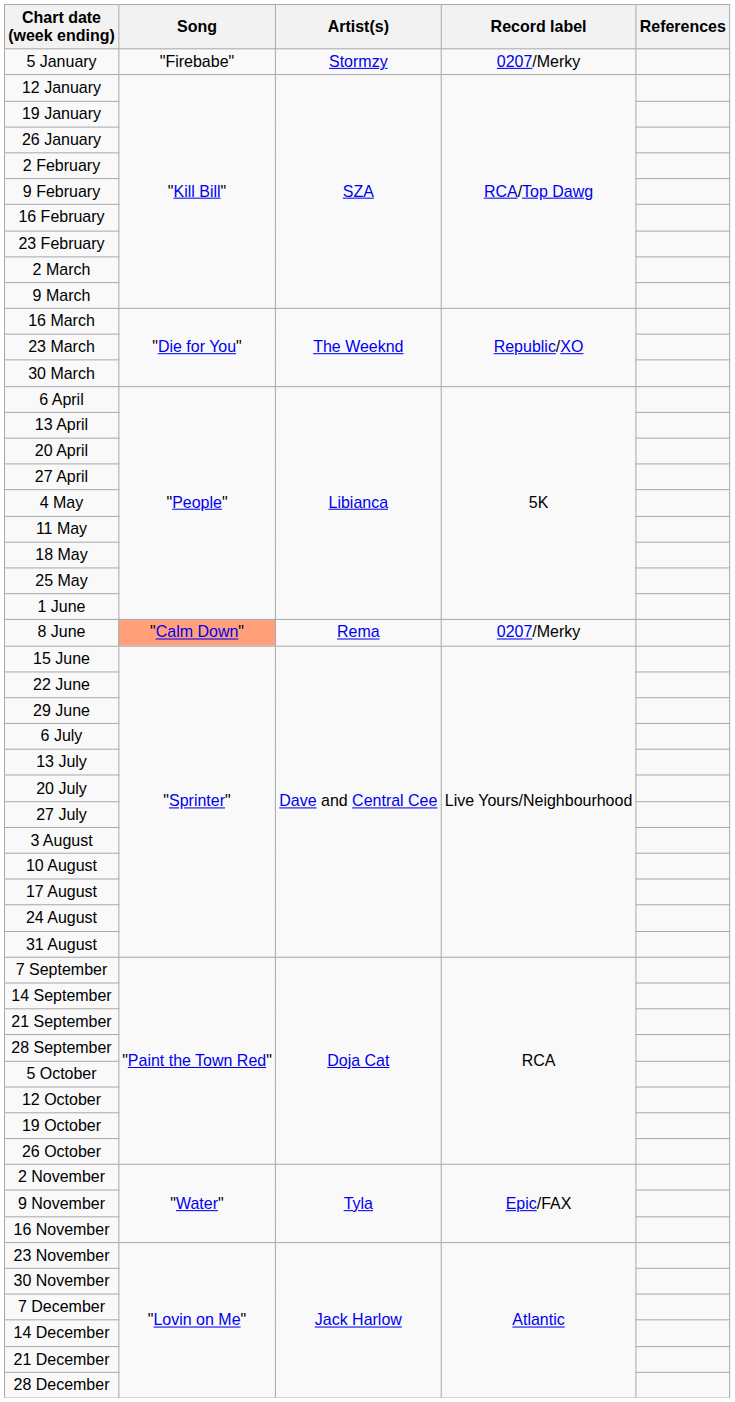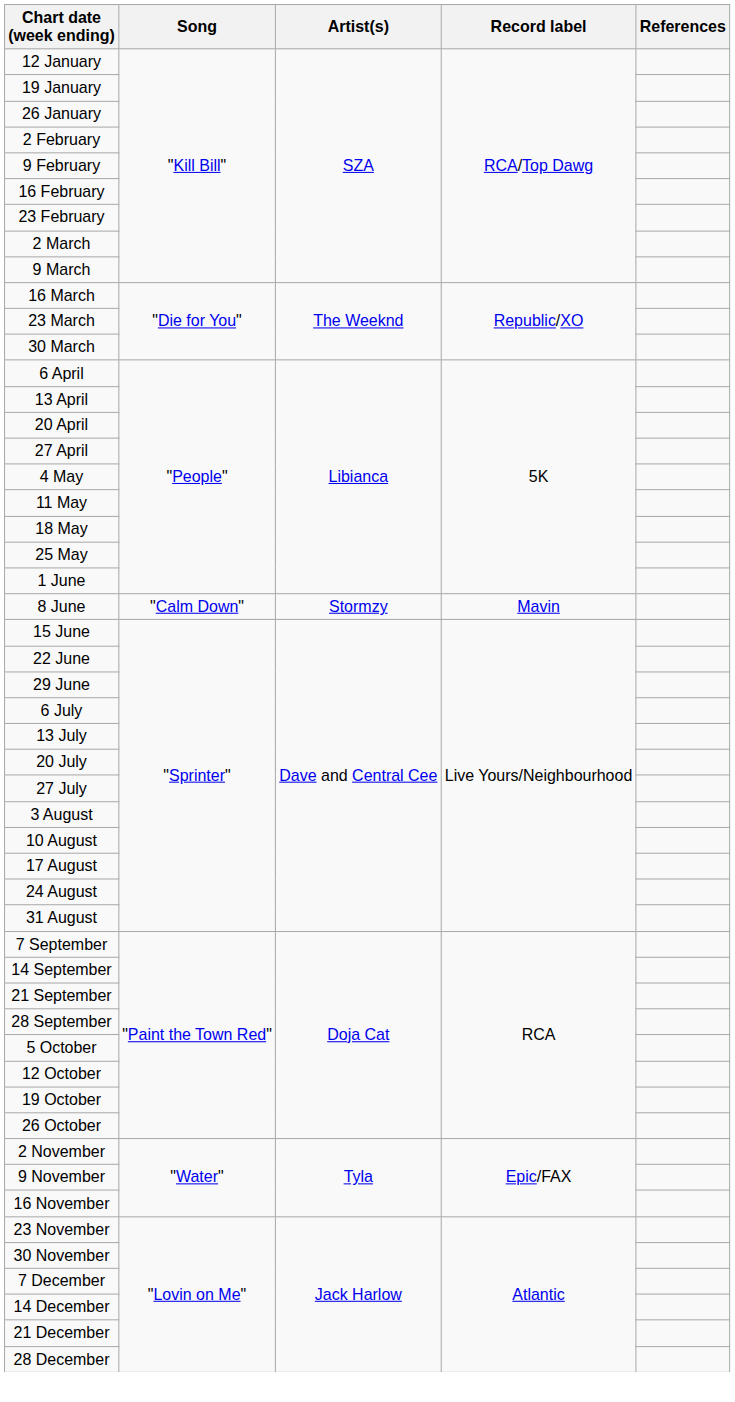- row: 5 January | "Firebabe" | Stormzy | 0207/Merky
8 June | Song: lightsalmon background -> no background
8 June | Artist(s): Rema -> Stormzy
8 June | Record label: 0207/Merky -> Mavin
